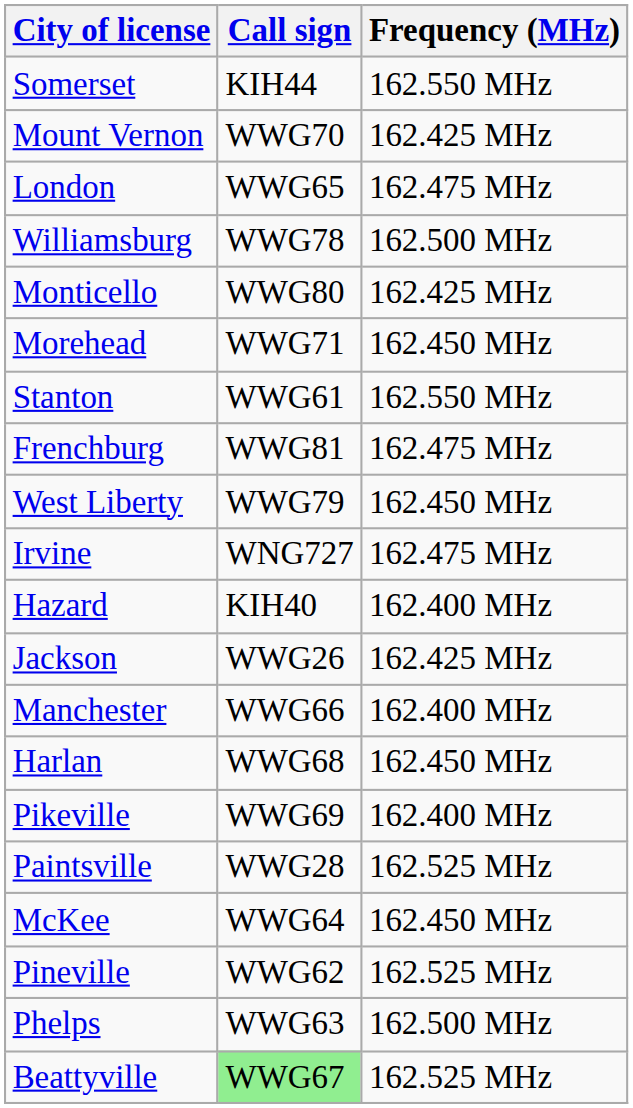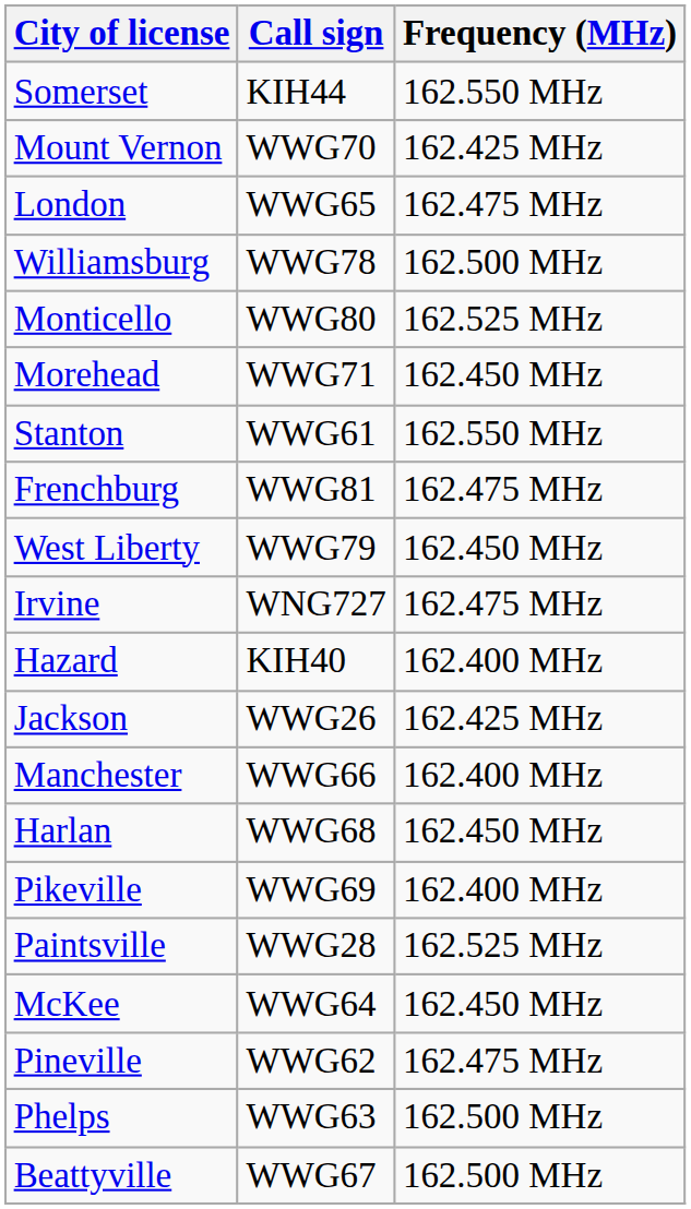Monticello | Frequency (MHz): 162.425 MHz -> 162.525 MHz
Pineville | Frequency (MHz): 162.525 MHz -> 162.475 MHz
Beattyville | Call sign: lightgreen background -> no background
Beattyville | Frequency (MHz): 162.525 MHz -> 162.500 MHz
